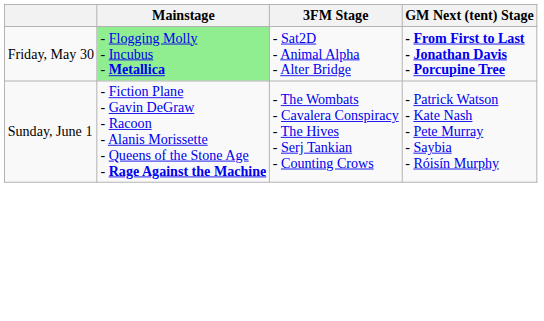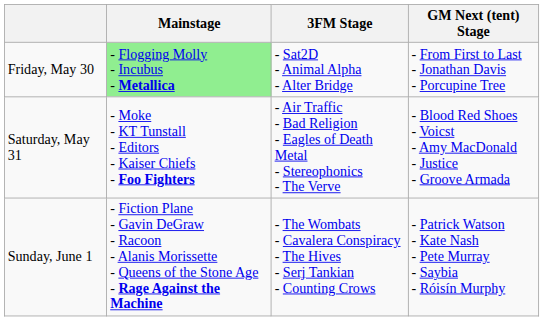Friday, May 30 | GM Next (tent) Stage: bold -> normal
+ row: Saturday, May 31 | - Moke - KT Tunstall - Editors - Kaiser Chiefs - Foo Fighters | - Air Traffic - Bad Religion - Eagles of Death Metal - Stereophonics - The Verve | - Blood Red Shoes - Voicst - Amy MacDonald - Justice - Groove Armada
